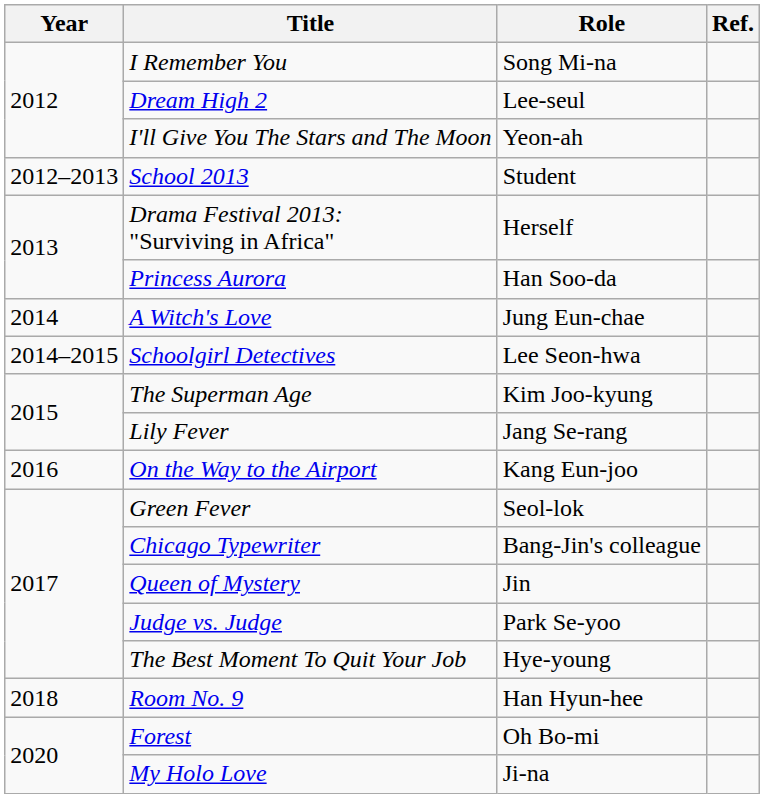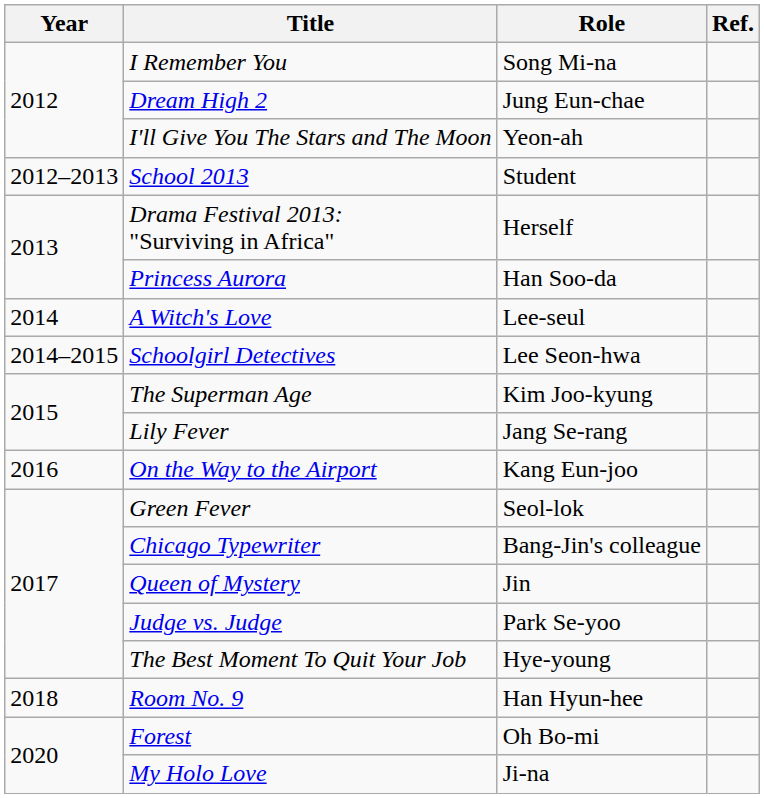Dream High 2 | Role: Lee-seul -> Jung Eun-chae
A Witch's Love | Role: Jung Eun-chae -> Lee-seul
